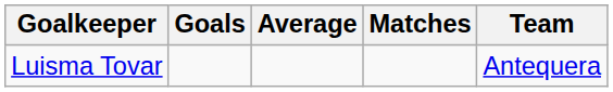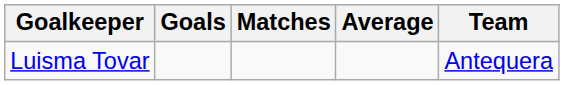columns swapped: Matches <-> Average
